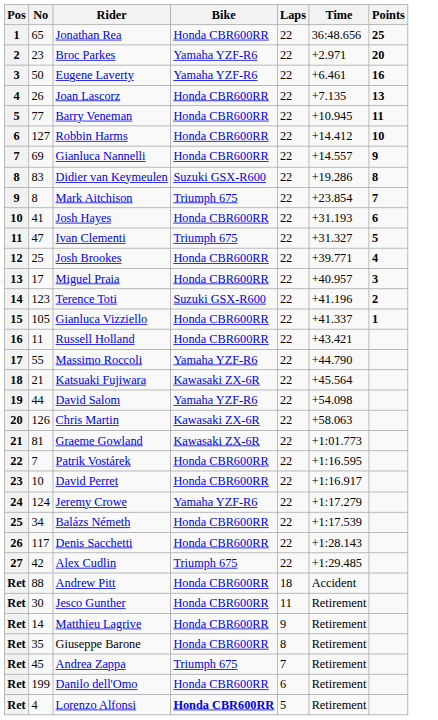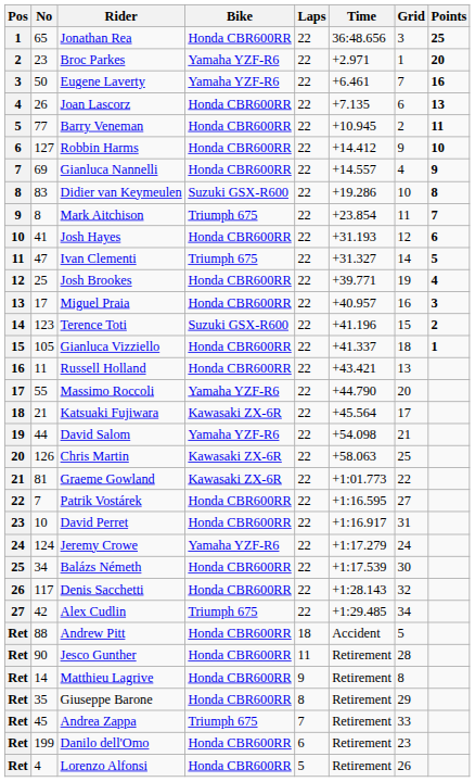+ column: Grid | 3 | 1 | 7 | 6 | 2 | 9 | 4 | 10 | 11 | 12 | 14 | 19 | 16 | 15 | 18 | 13 | 20 | 17 | 21 | 25 | 22 | 27 | 31 | 24 | 30 | 32 | 34 | 5 | 28 | 8 | 29 | 33 | 23 | 26
Jesco Gunther | No: 30 -> 90
Lorenzo Alfonsi | Bike: bold -> normal
